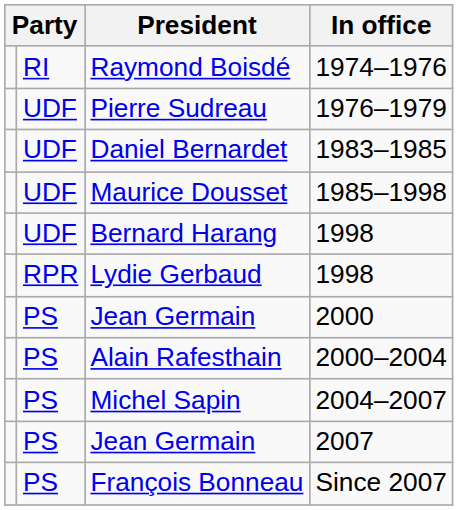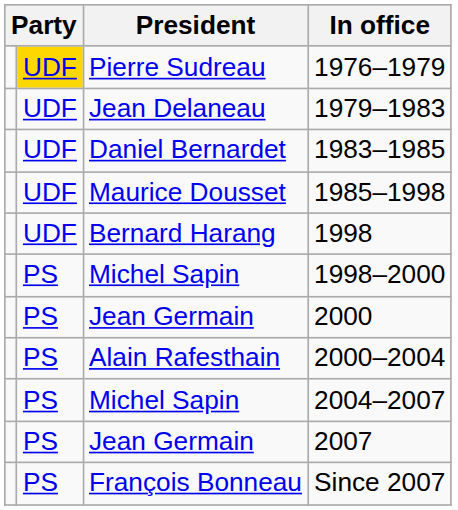- row: RI | Raymond Boisdé | 1974–1976
1976–1979 | column 2: no background -> gold background
+ row: UDF | Jean Delaneau | 1979–1983
- row: RPR | Lydie Gerbaud | 1998
+ row: PS | Michel Sapin | 1998–2000
